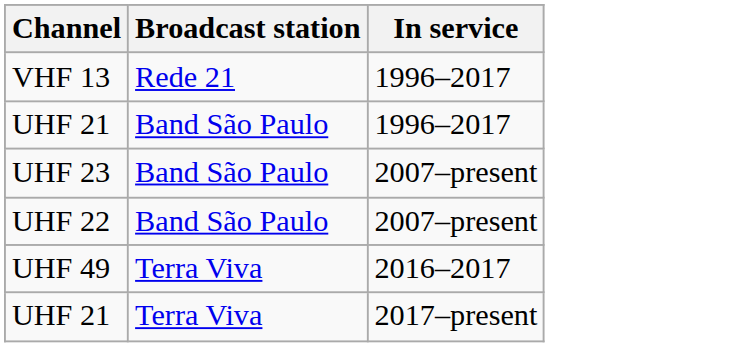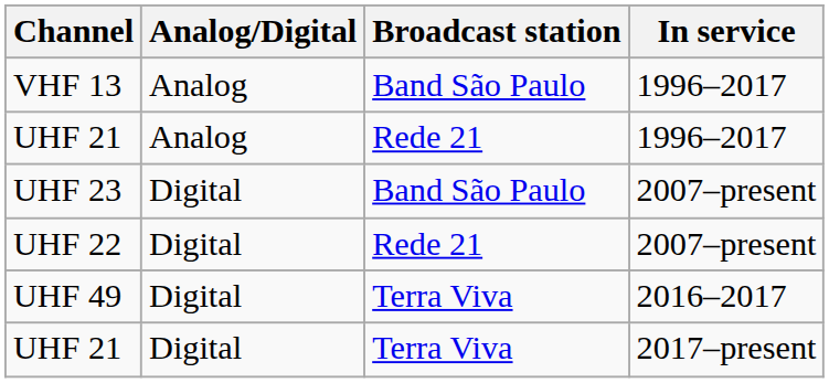+ column: Analog/Digital | Analog | Analog | Digital | Digital | Digital | Digital
VHF 13 | Broadcast station: Rede 21 -> Band São Paulo
UHF 21 / 1996–2017 | Broadcast station: Band São Paulo -> Rede 21
UHF 22 | Broadcast station: Band São Paulo -> Rede 21
